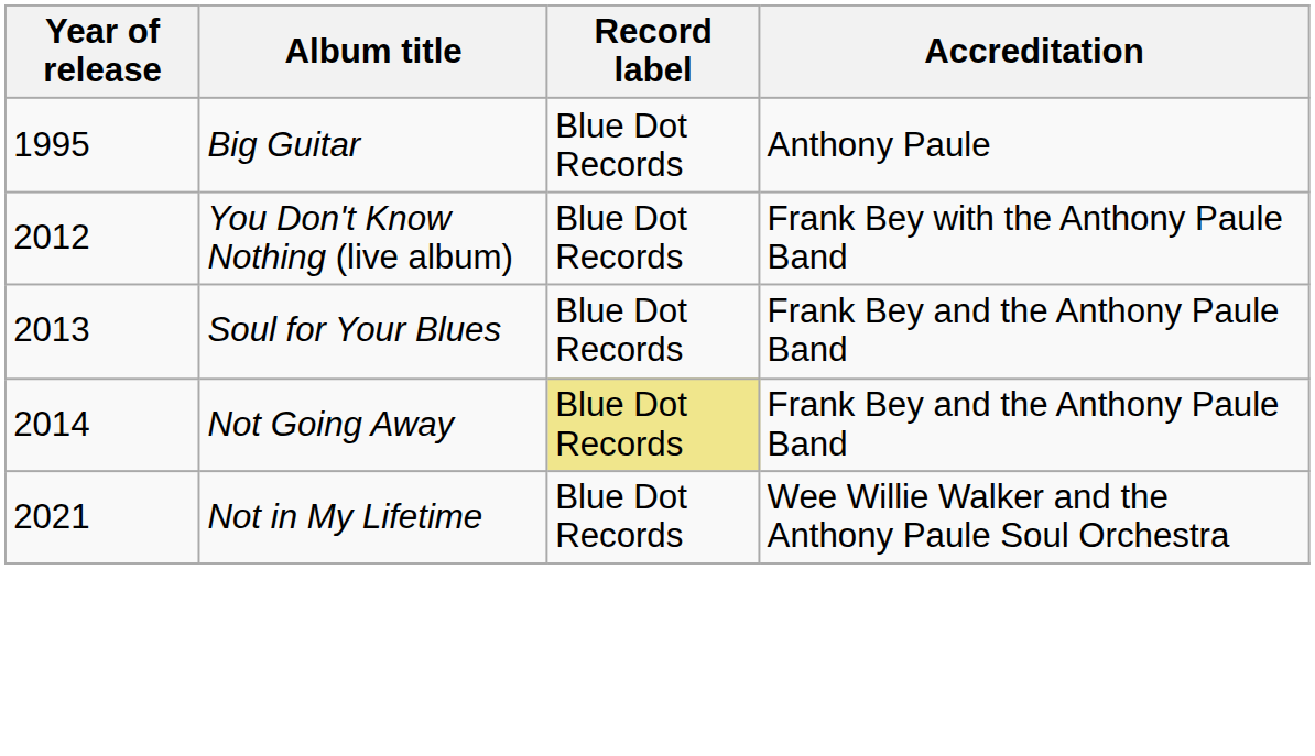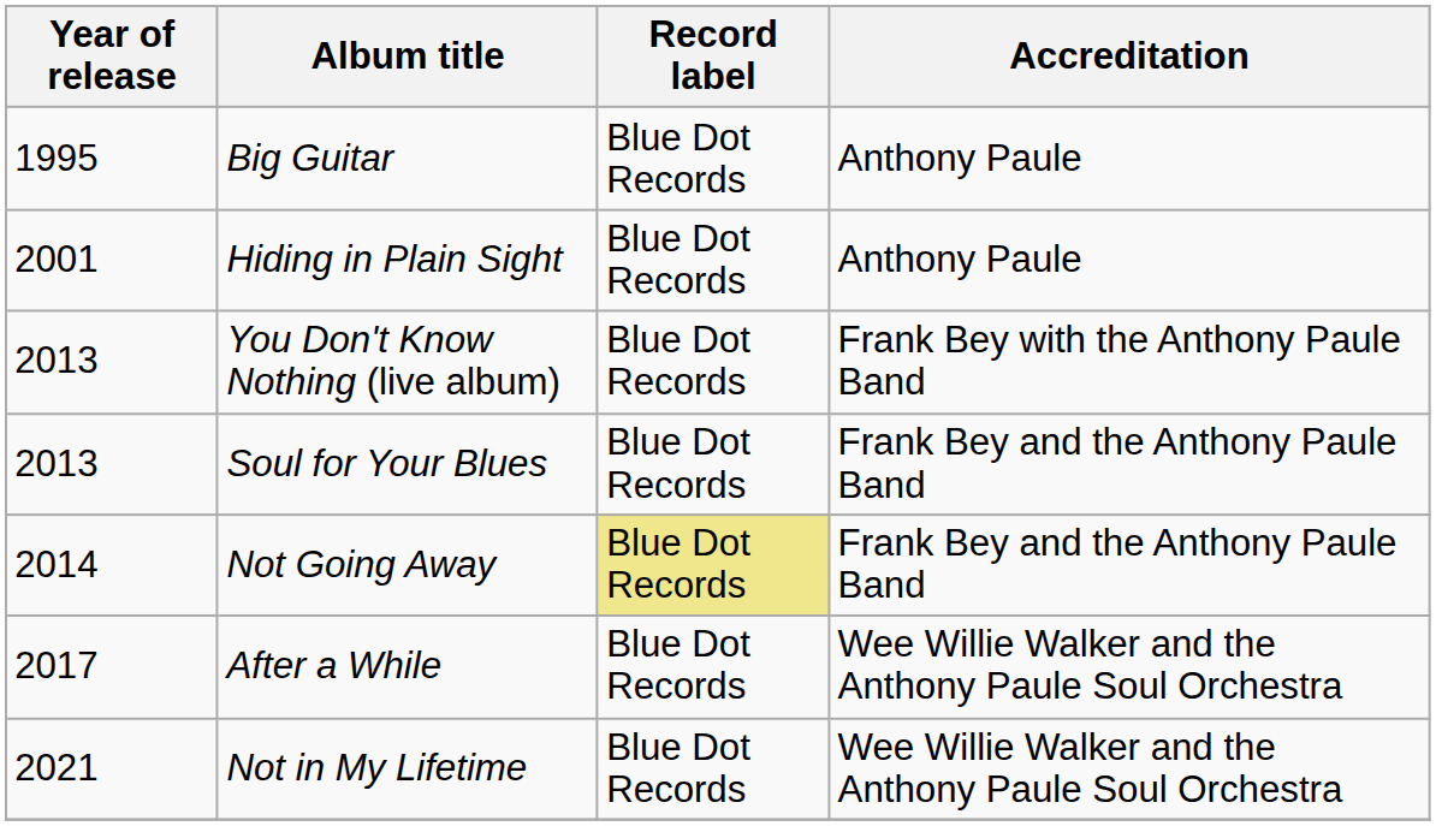+ row: 2001 | Hiding in Plain Sight | Blue Dot Records | Anthony Paule
You Don't Know Nothing (live album) | Year of release: 2012 -> 2013
+ row: 2017 | After a While | Blue Dot Records | Wee Willie Walker and the Anthony Paule Soul Orchestra
